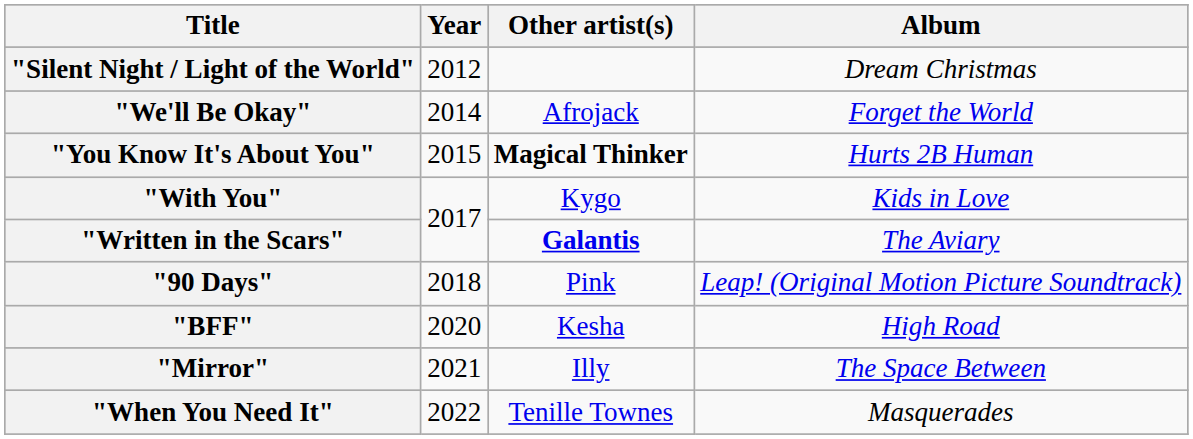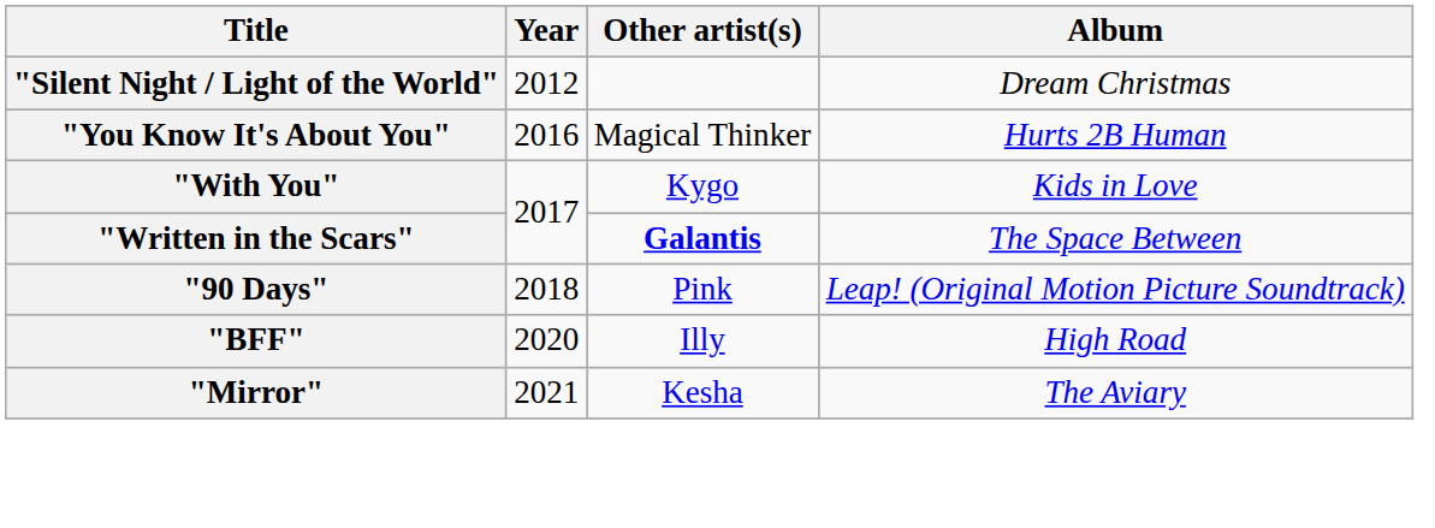- row: "We'll Be Okay" | 2014 | Afrojack | Forget the World
"You Know It's About You" | Year: 2015 -> 2016
"You Know It's About You" | Other artist(s): bold -> normal
"Written in the Scars" | Album: The Aviary -> The Space Between
"BFF" | Other artist(s): Kesha -> Illy
"Mirror" | Other artist(s): Illy -> Kesha
"Mirror" | Album: The Space Between -> The Aviary
- row: "When You Need It" | 2022 | Tenille Townes | Masquerades
